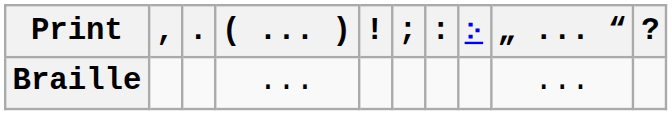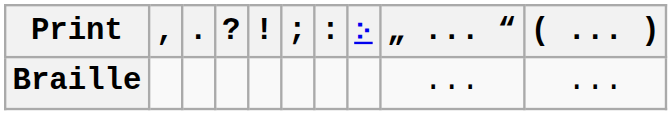columns swapped: ? <-> ( ... )
